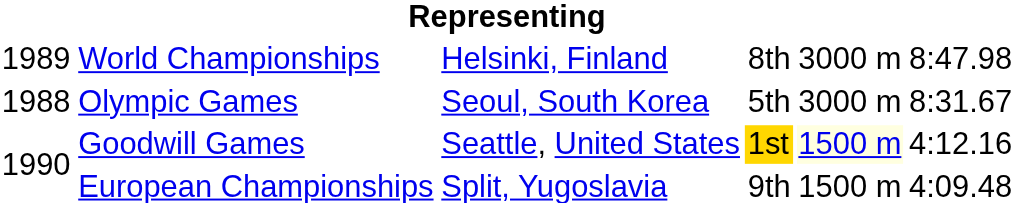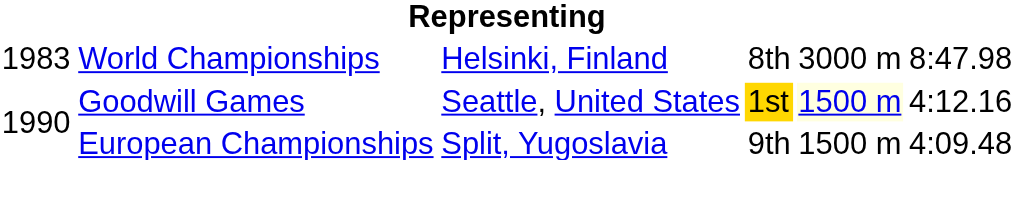World Championships | column 1: 1989 -> 1983
- row: 1988 | Olympic Games | Seoul, South Korea | 5th | 3000 m | 8:31.67
